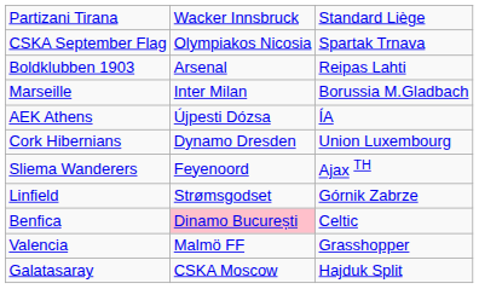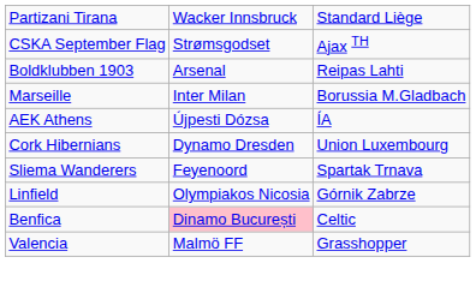CSKA September Flag | column 2: Olympiakos Nicosia -> Strømsgodset
CSKA September Flag | column 3: Spartak Trnava -> Ajax TH
Sliema Wanderers | column 3: Ajax TH -> Spartak Trnava
Linfield | column 2: Strømsgodset -> Olympiakos Nicosia
- row: Galatasaray | CSKA Moscow | Hajduk Split
